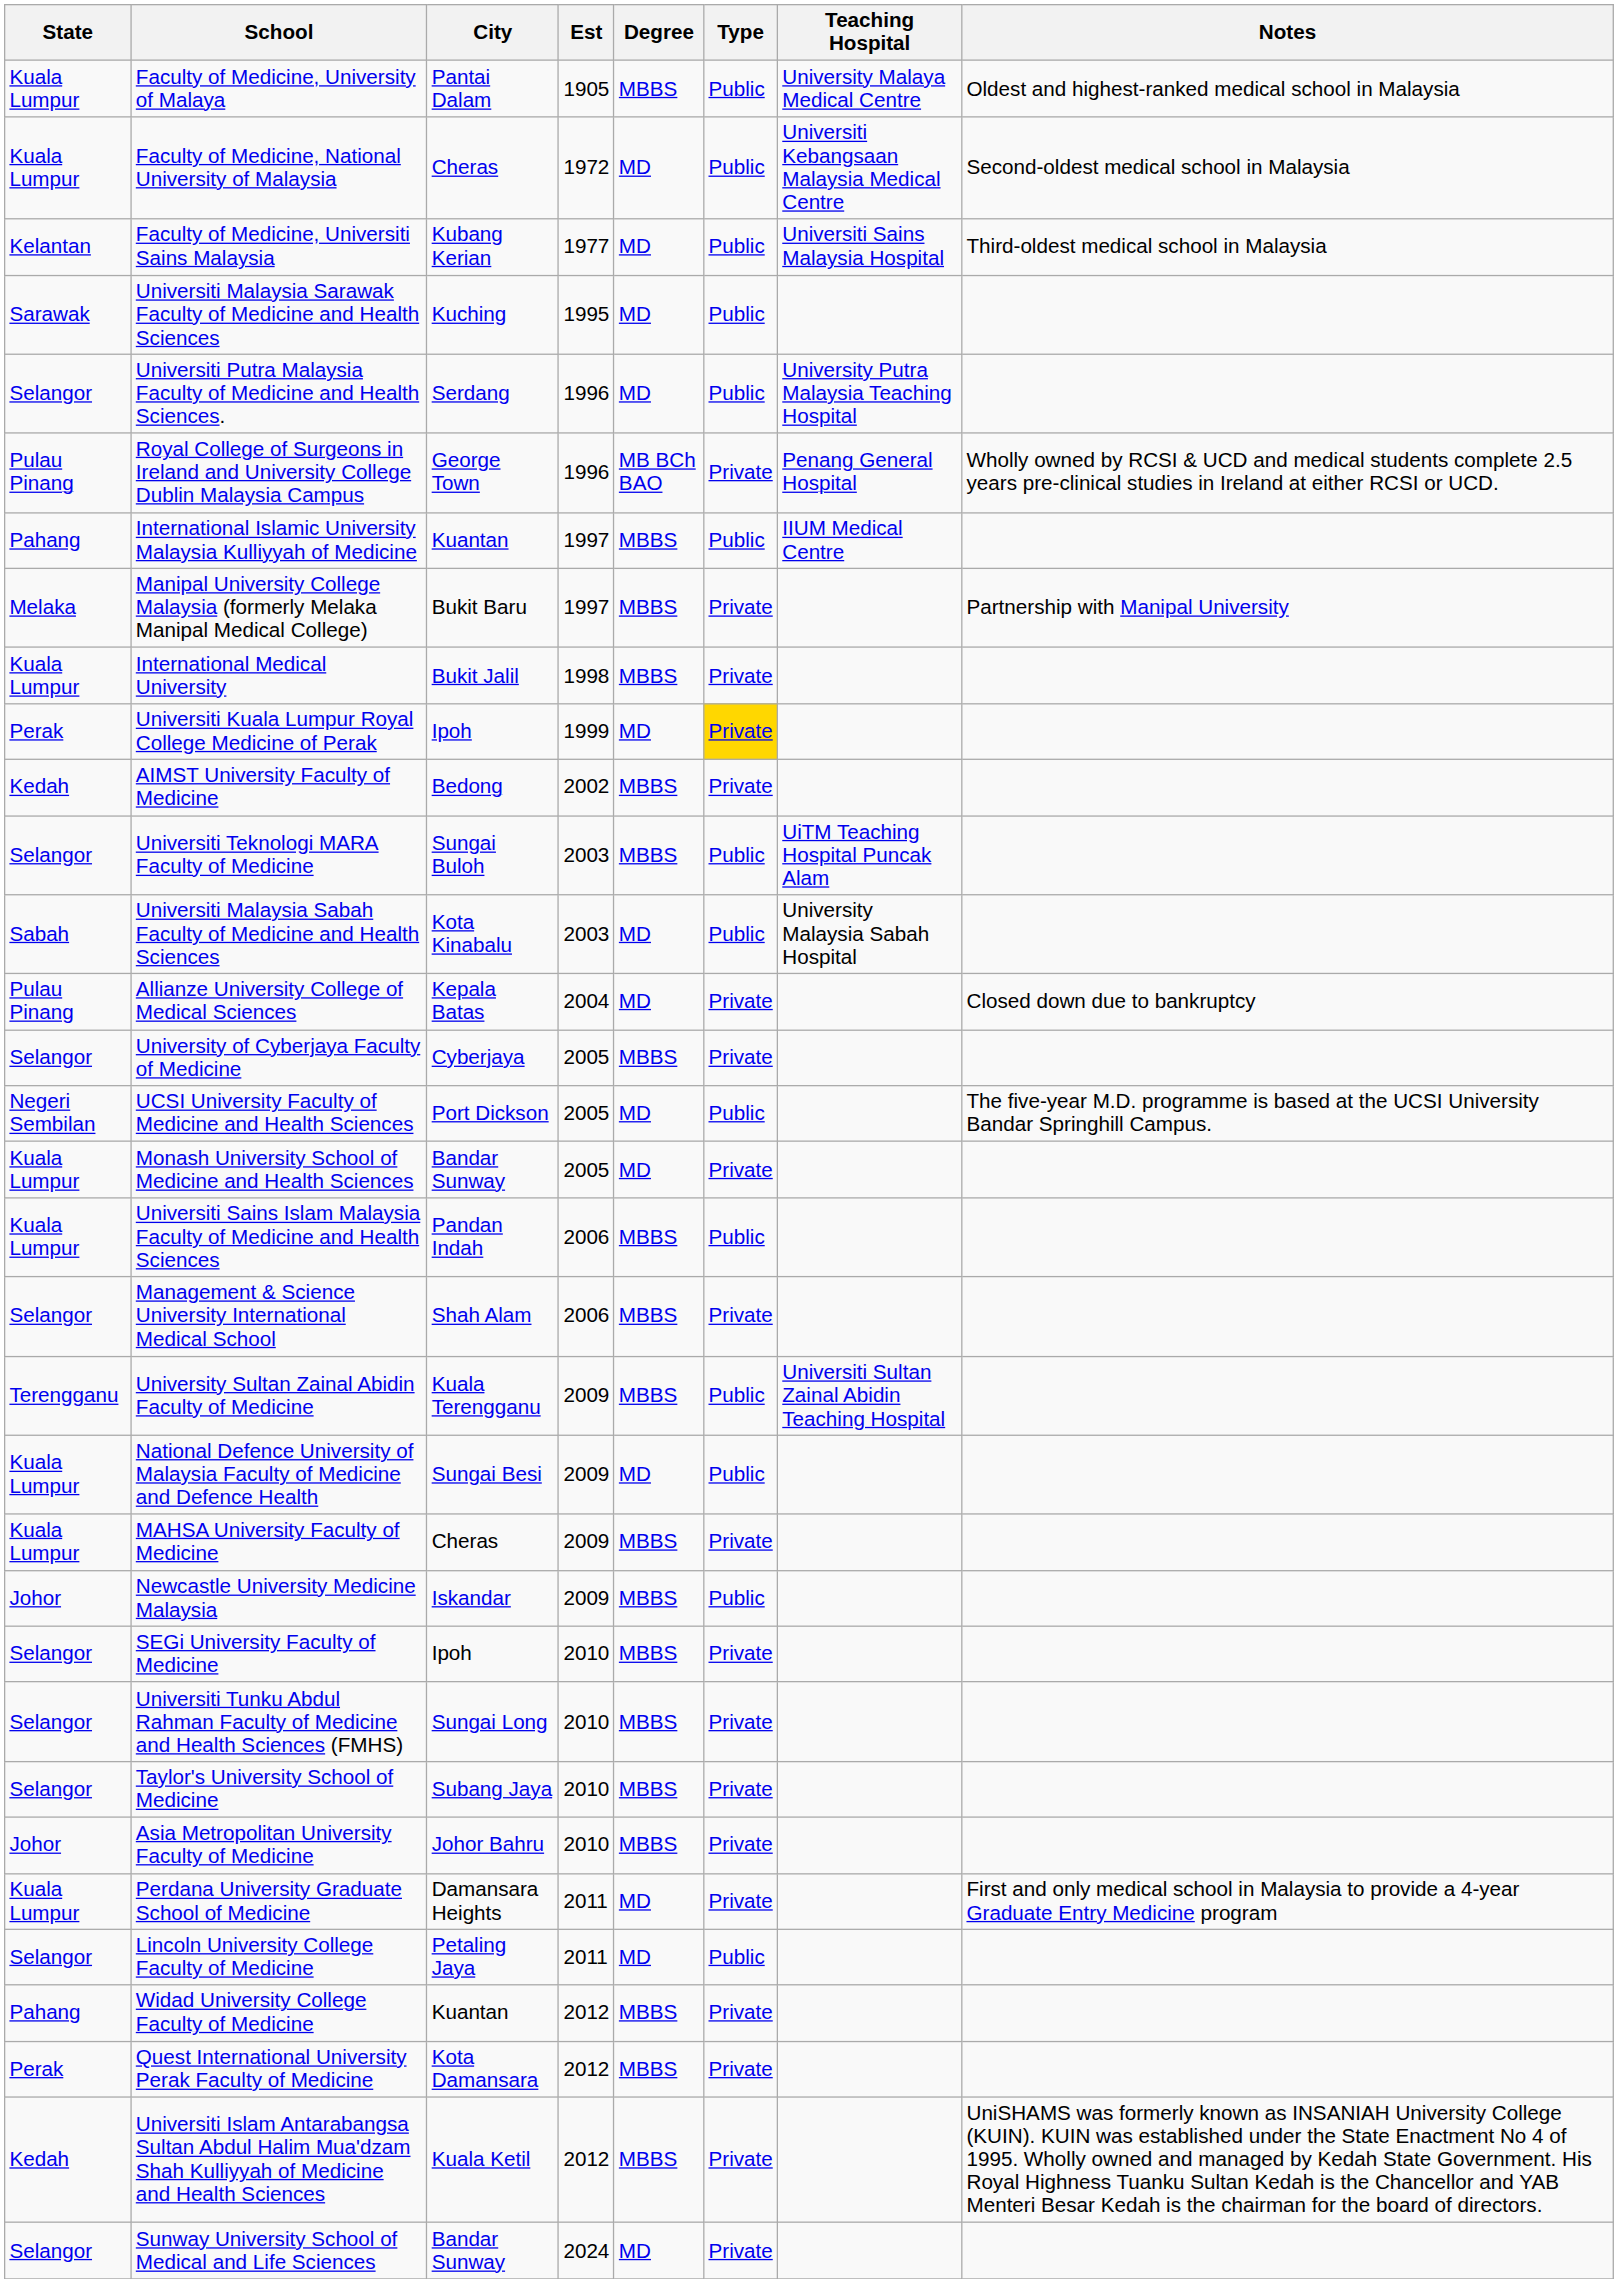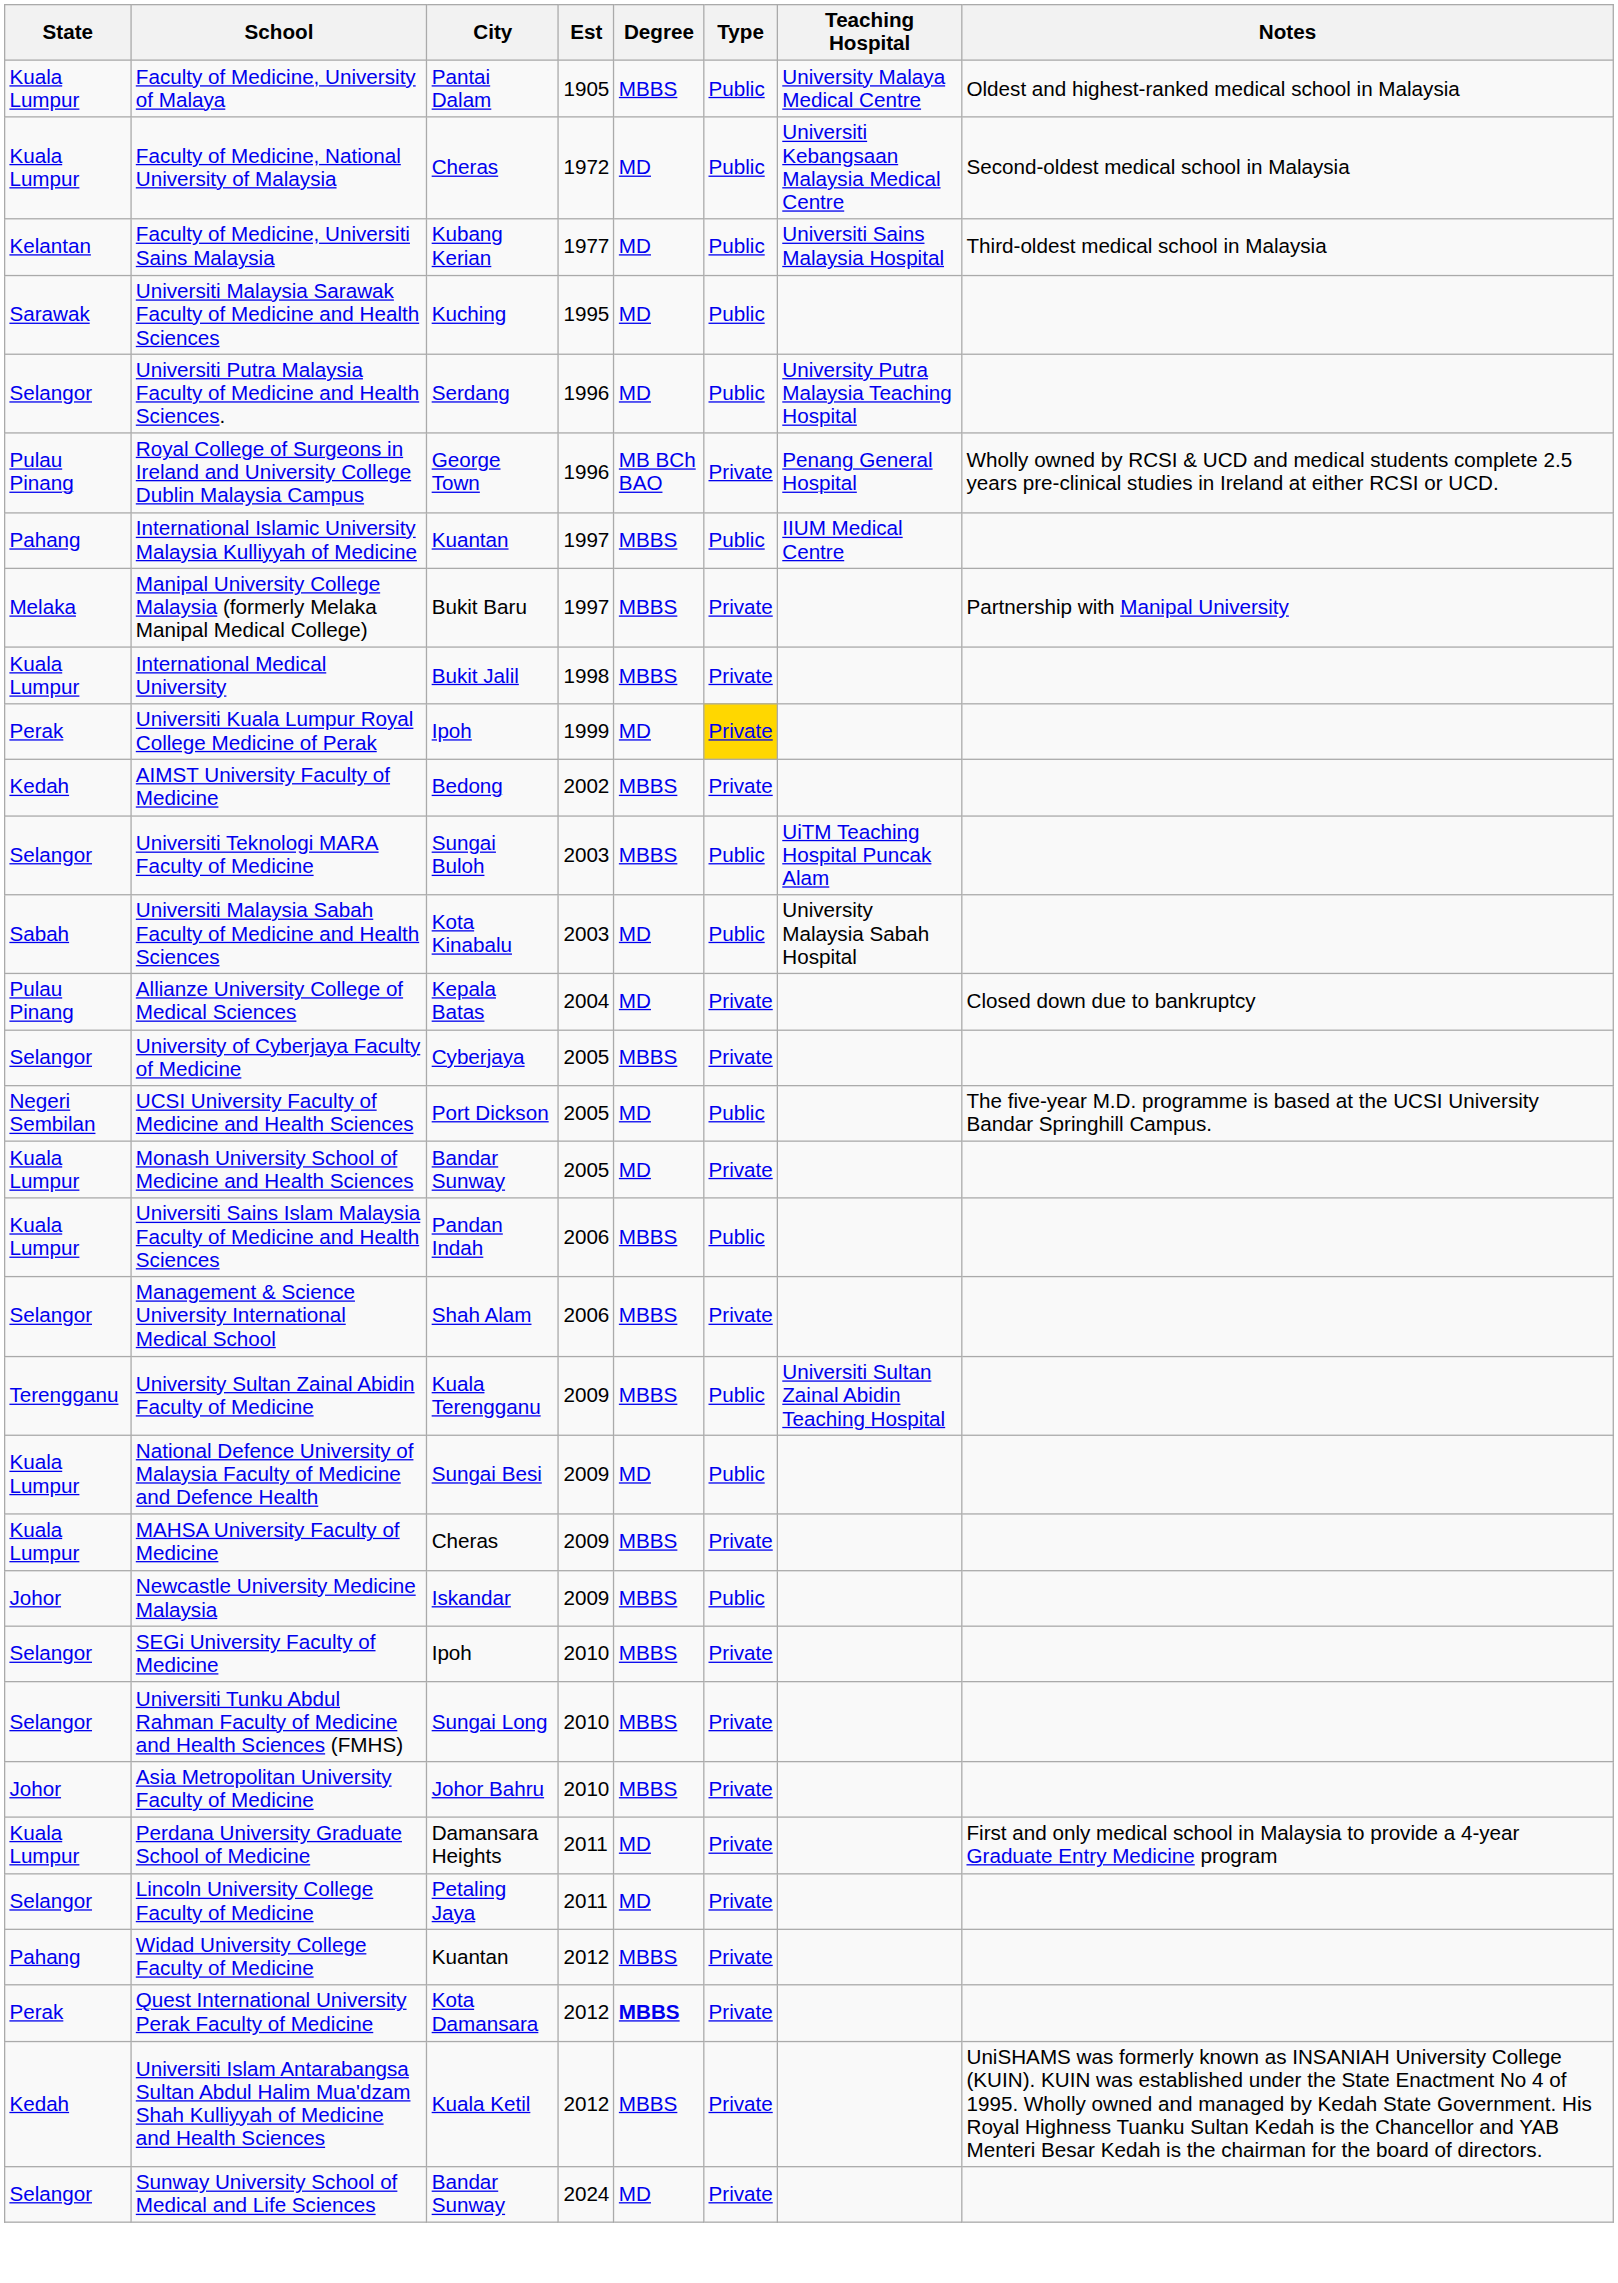- row: Selangor | Taylor's University School of Medicine | Subang Jaya | 2010 | MBBS | Private
Lincoln University College Faculty of Medicine | Type: Public -> Private
Quest International University Perak Faculty of Medicine | Degree: normal -> bold
